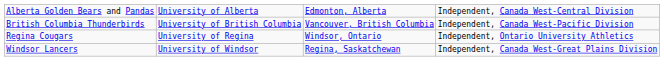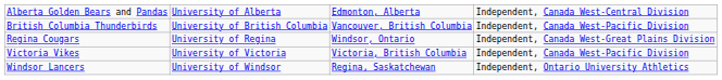Regina Cougars | column 4: Independent, Ontario University Athletics -> Independent, Canada West-Great Plains Division
+ row: Victoria Vikes | University of Victoria | Victoria, British Columbia | Independent, Canada West-Pacific Division
Windsor Lancers | column 4: Independent, Canada West-Great Plains Division -> Independent, Ontario University Athletics
